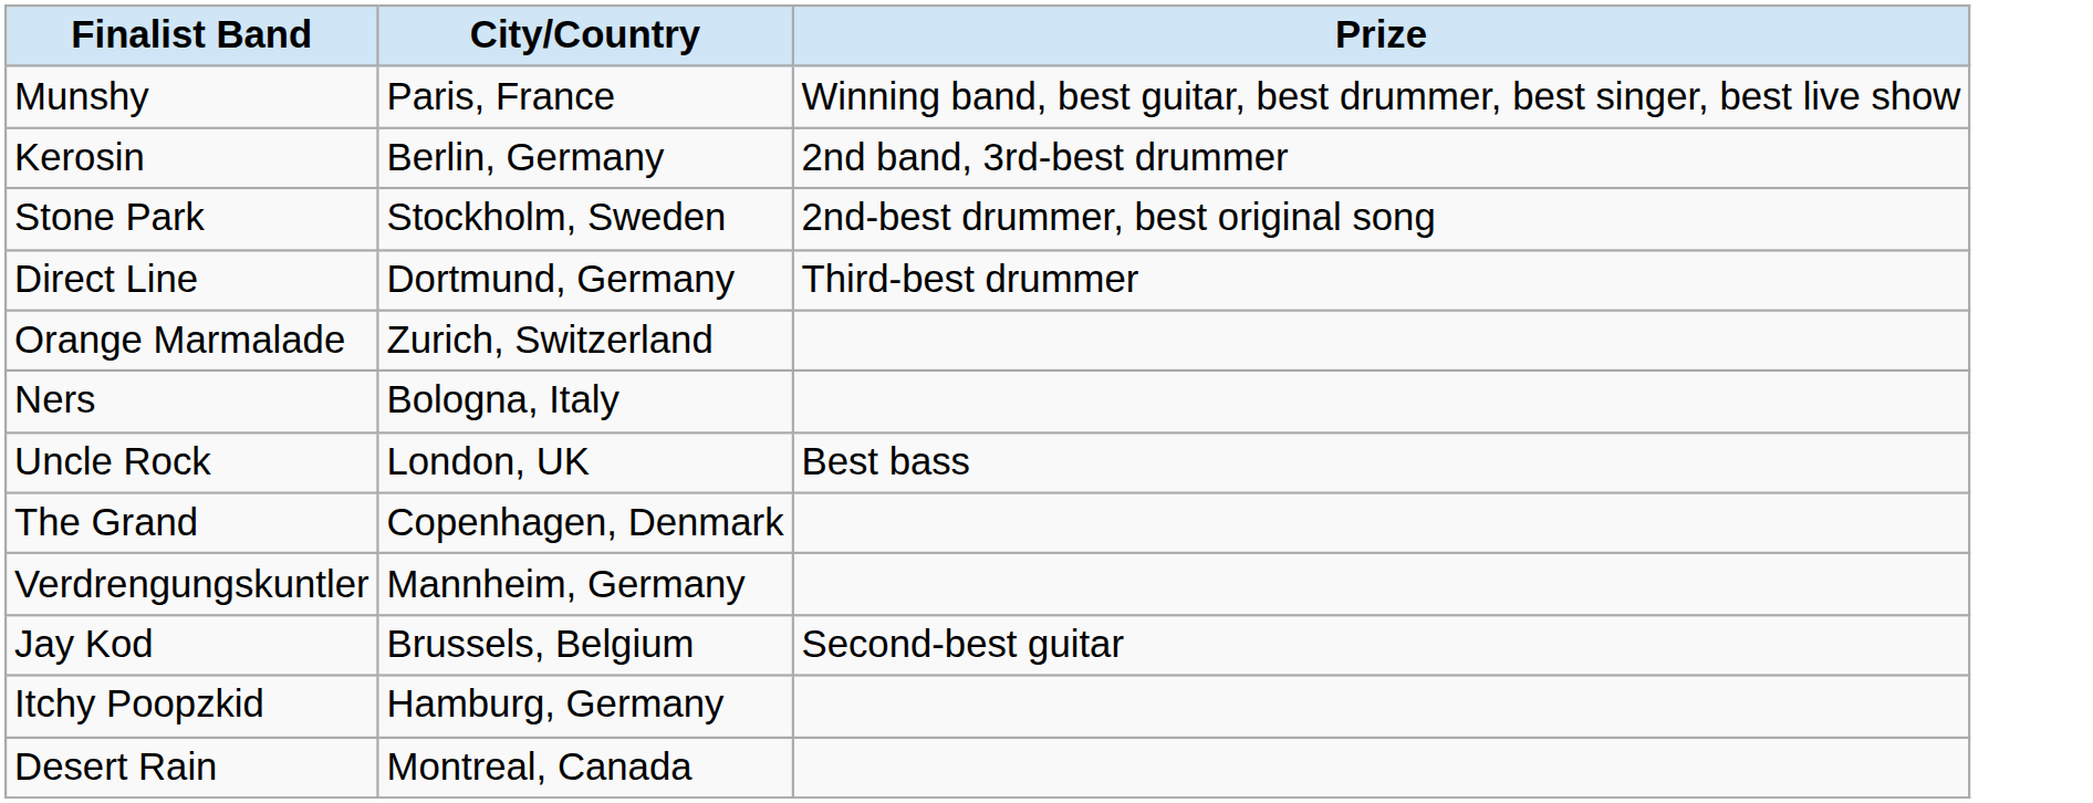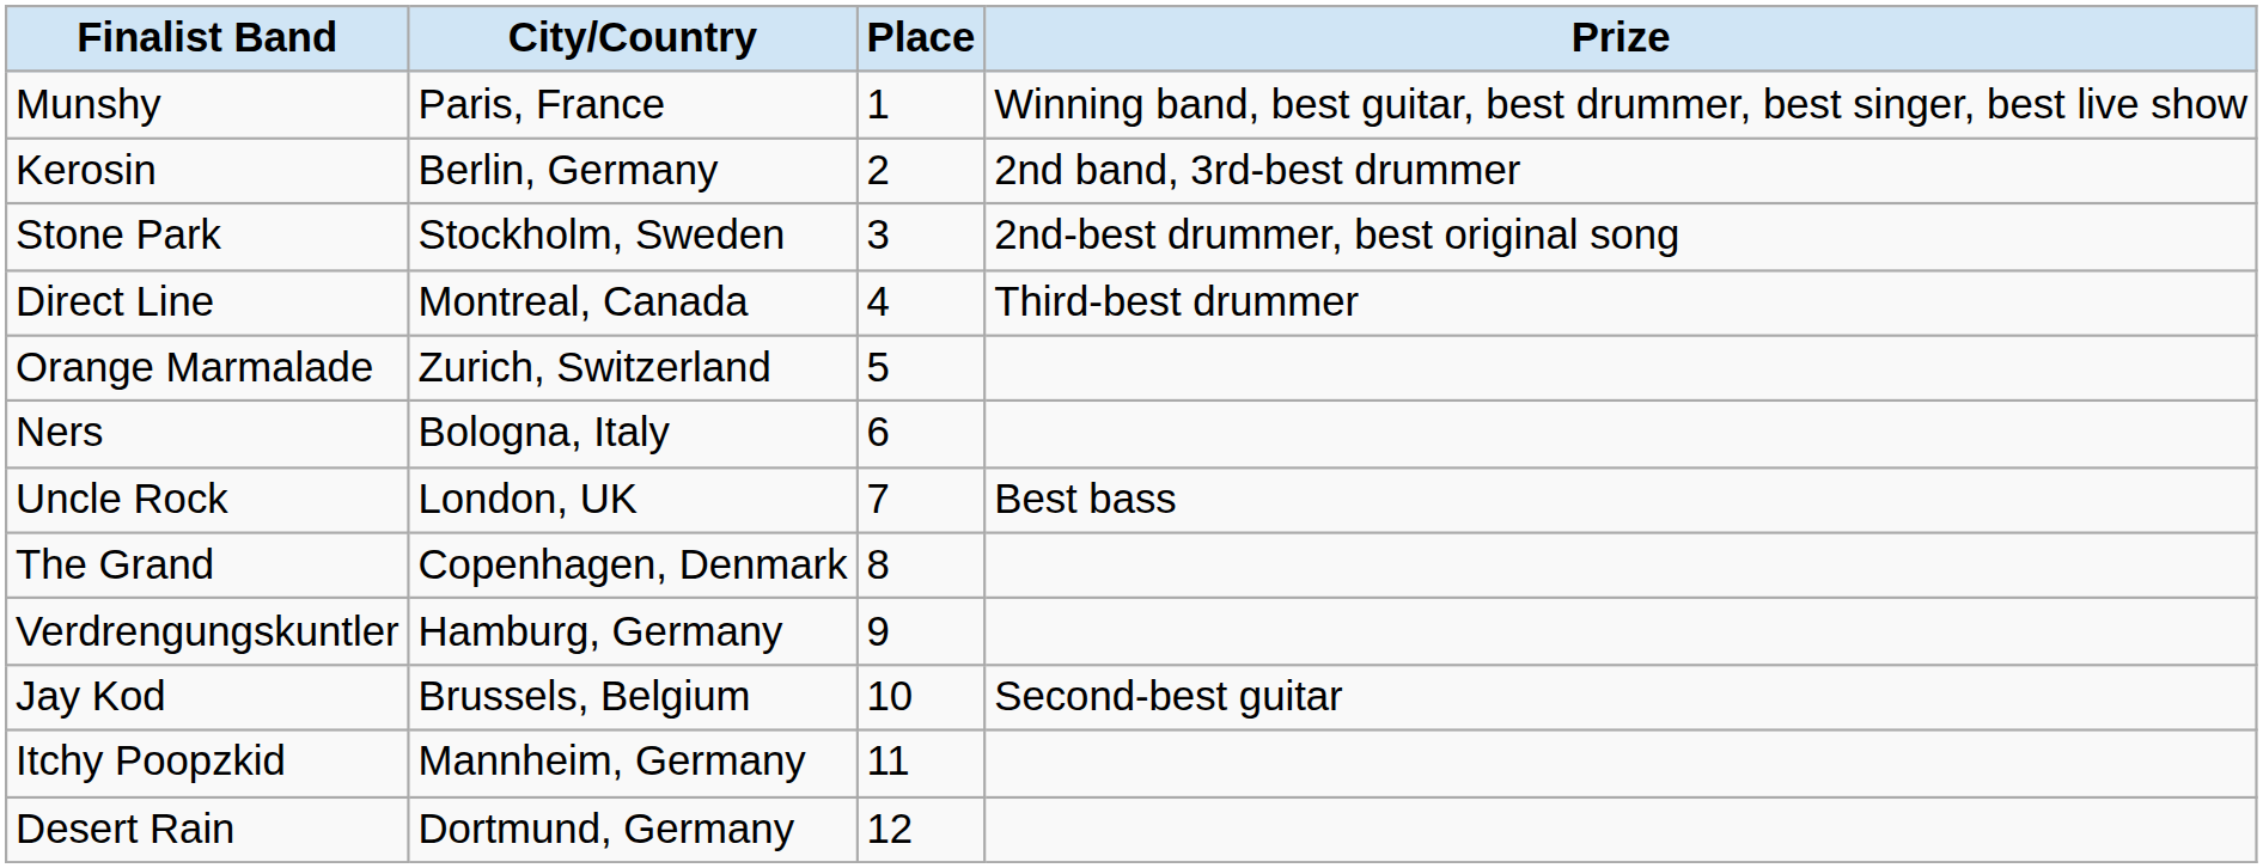+ column: Place | 1 | 2 | 3 | 4 | 5 | 6 | 7 | 8 | 9 | 10 | 11 | 12
Direct Line | City/Country: Dortmund, Germany -> Montreal, Canada
Verdrengungskuntler | City/Country: Mannheim, Germany -> Hamburg, Germany
Itchy Poopzkid | City/Country: Hamburg, Germany -> Mannheim, Germany
Desert Rain | City/Country: Montreal, Canada -> Dortmund, Germany
